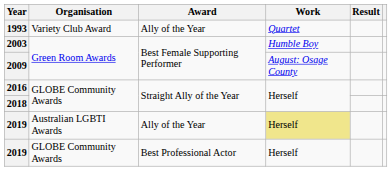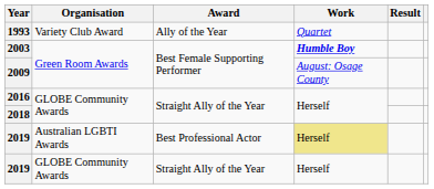2003 | Work: normal -> bold
2019 / Australian LGBTI Awards | Award: Ally of the Year -> Best Professional Actor
2019 / GLOBE Community Awards | Award: Best Professional Actor -> Straight Ally of the Year
